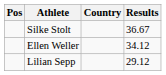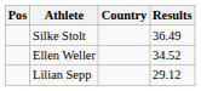Silke Stolt | Results: 36.67 -> 36.49
Ellen Weller | Results: 34.12 -> 34.52
